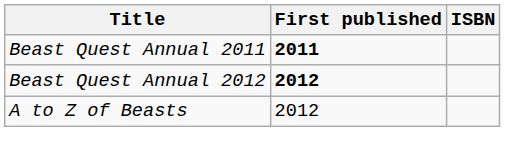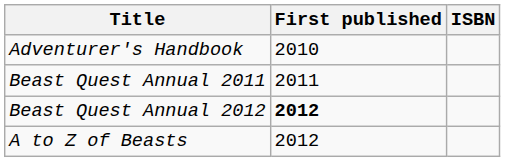+ row: Adventurer's Handbook | 2010
Beast Quest Annual 2011 | First published: bold -> normal
